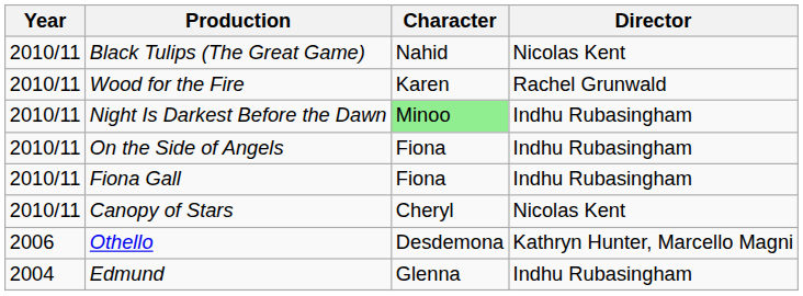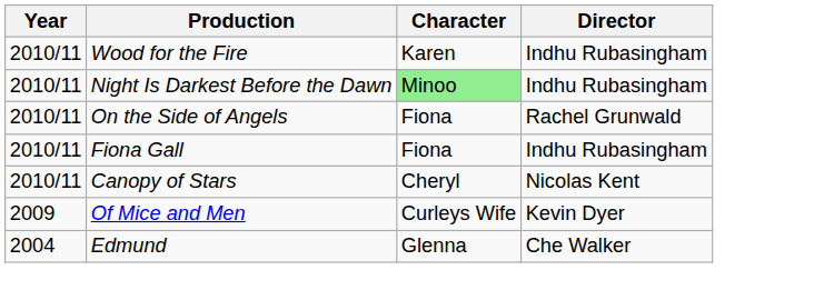- row: 2010/11 | Black Tulips (The Great Game) | Nahid | Nicolas Kent
Wood for the Fire | Director: Rachel Grunwald -> Indhu Rubasingham
On the Side of Angels | Director: Indhu Rubasingham -> Rachel Grunwald
+ row: 2009 | Of Mice and Men | Curleys Wife | Kevin Dyer
- row: 2006 | Othello | Desdemona | Kathryn Hunter, Marcello Magni
Edmund | Director: Indhu Rubasingham -> Che Walker
